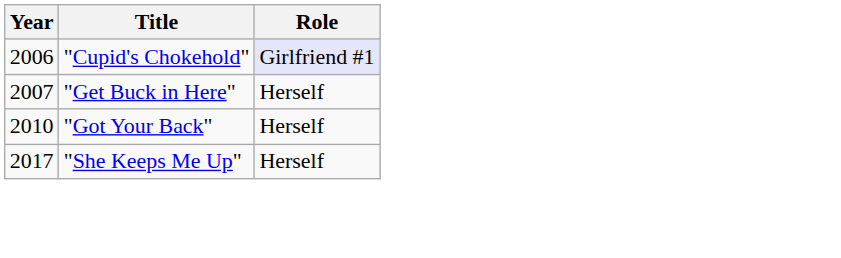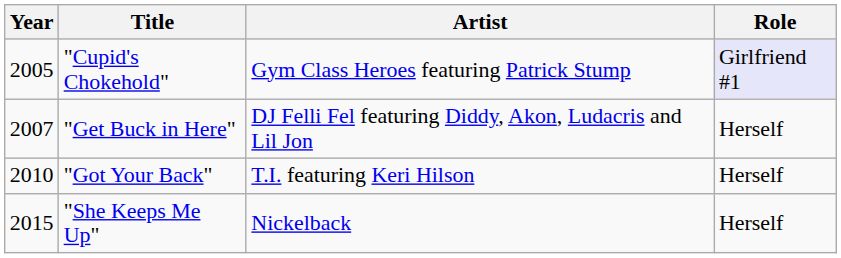+ column: Artist | Gym Class Heroes featuring Patrick Stump | DJ Felli Fel featuring Diddy, Akon, Ludacris and Lil Jon | T.I. featuring Keri Hilson | Nickelback
"Cupid's Chokehold" | Year: 2006 -> 2005
"She Keeps Me Up" | Year: 2017 -> 2015
